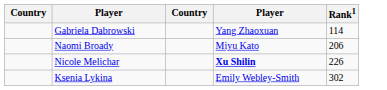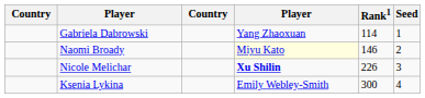+ column: Seed | 1 | 2 | 3 | 4
Naomi Broady | column 4: no background -> lightyellow background
Naomi Broady | Rank1: 206 -> 146
Ksenia Lykina | Rank1: 302 -> 300
